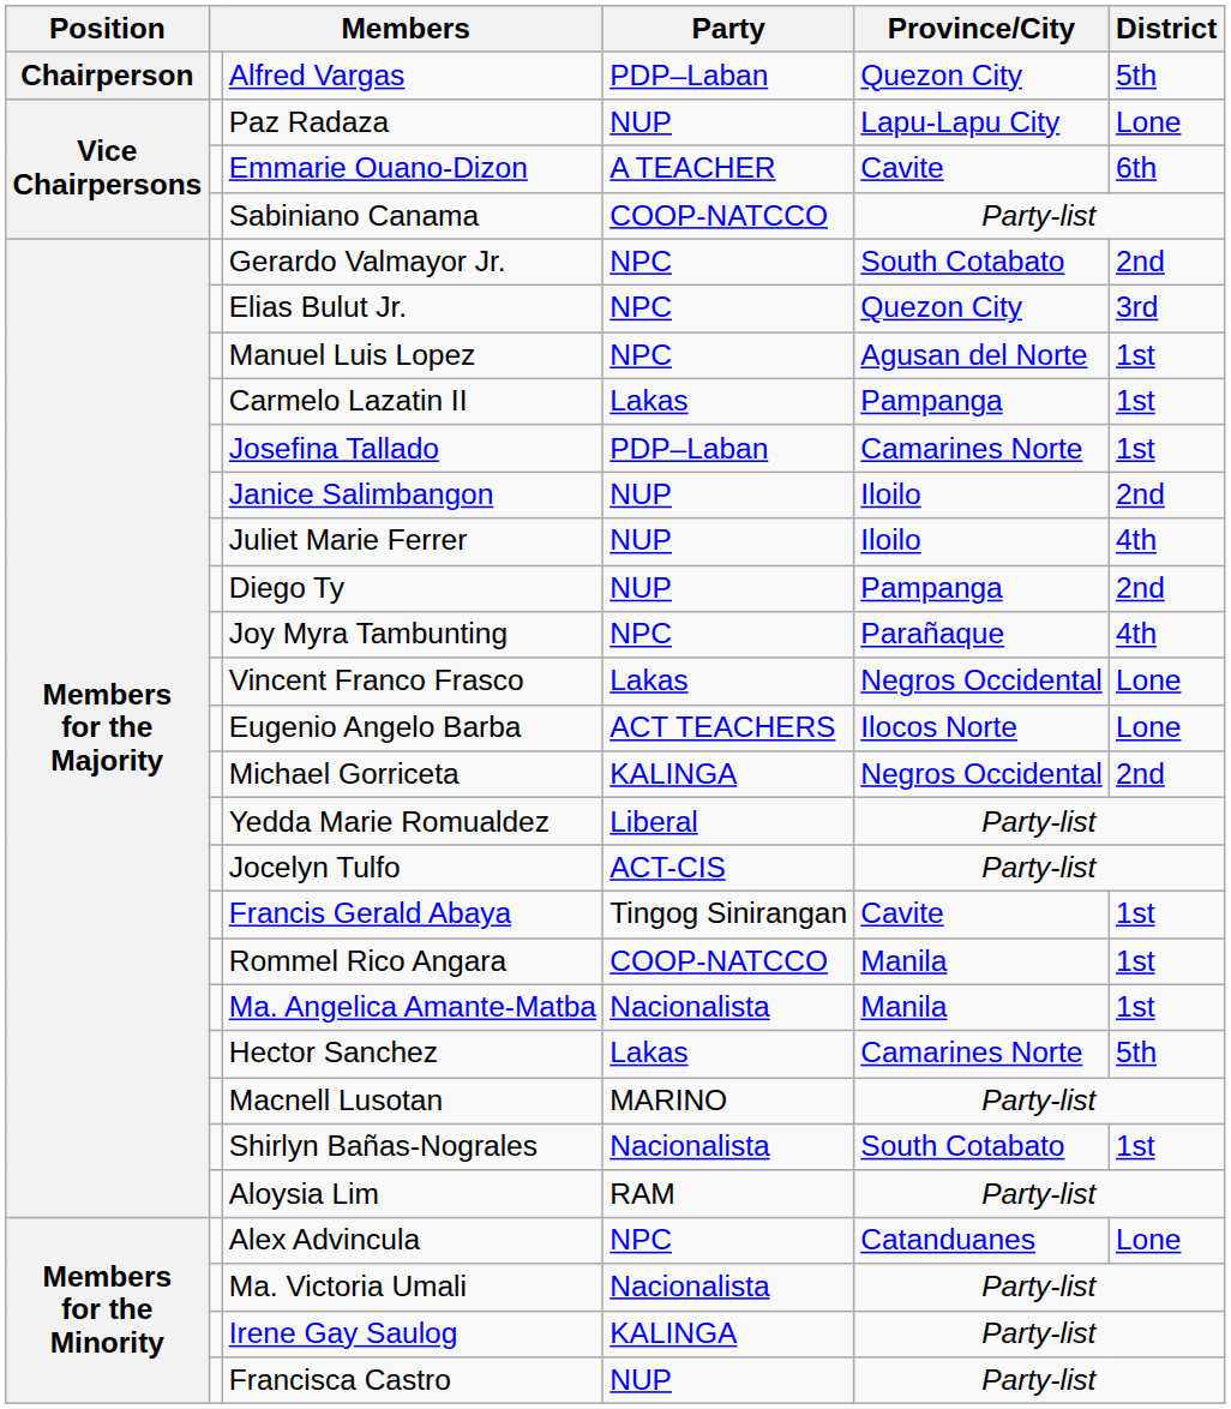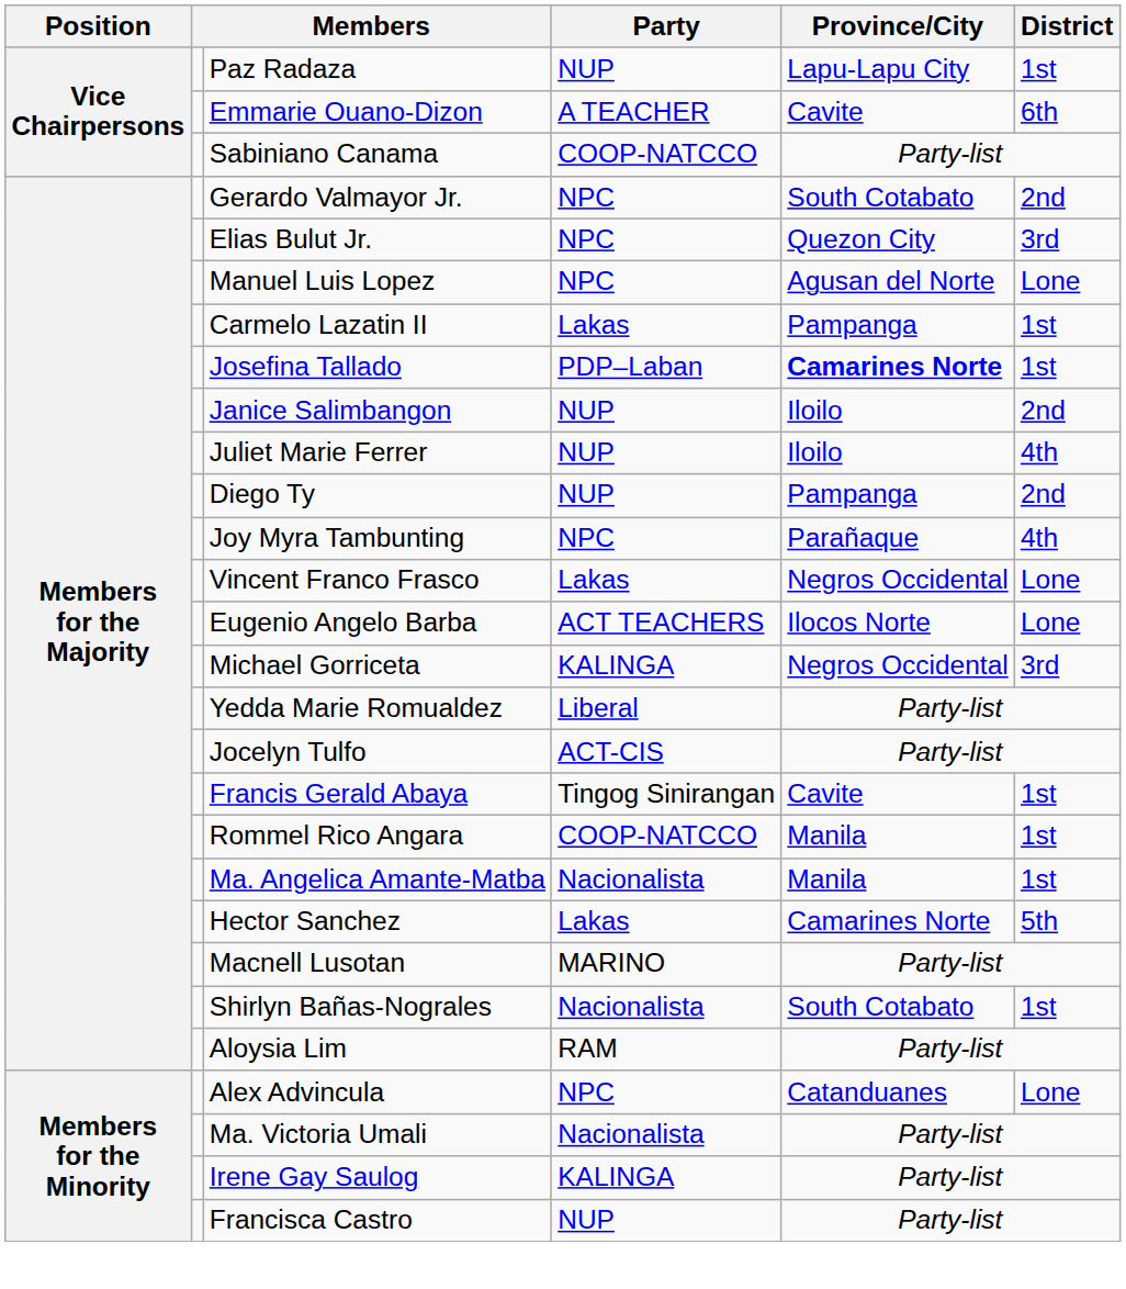- row: Chairperson | Alfred Vargas | PDP–Laban | Quezon City | 5th
Paz Radaza | District: Lone -> 1st
Manuel Luis Lopez | District: 1st -> Lone
Josefina Tallado | Province/City: normal -> bold
Michael Gorriceta | District: 2nd -> 3rd
